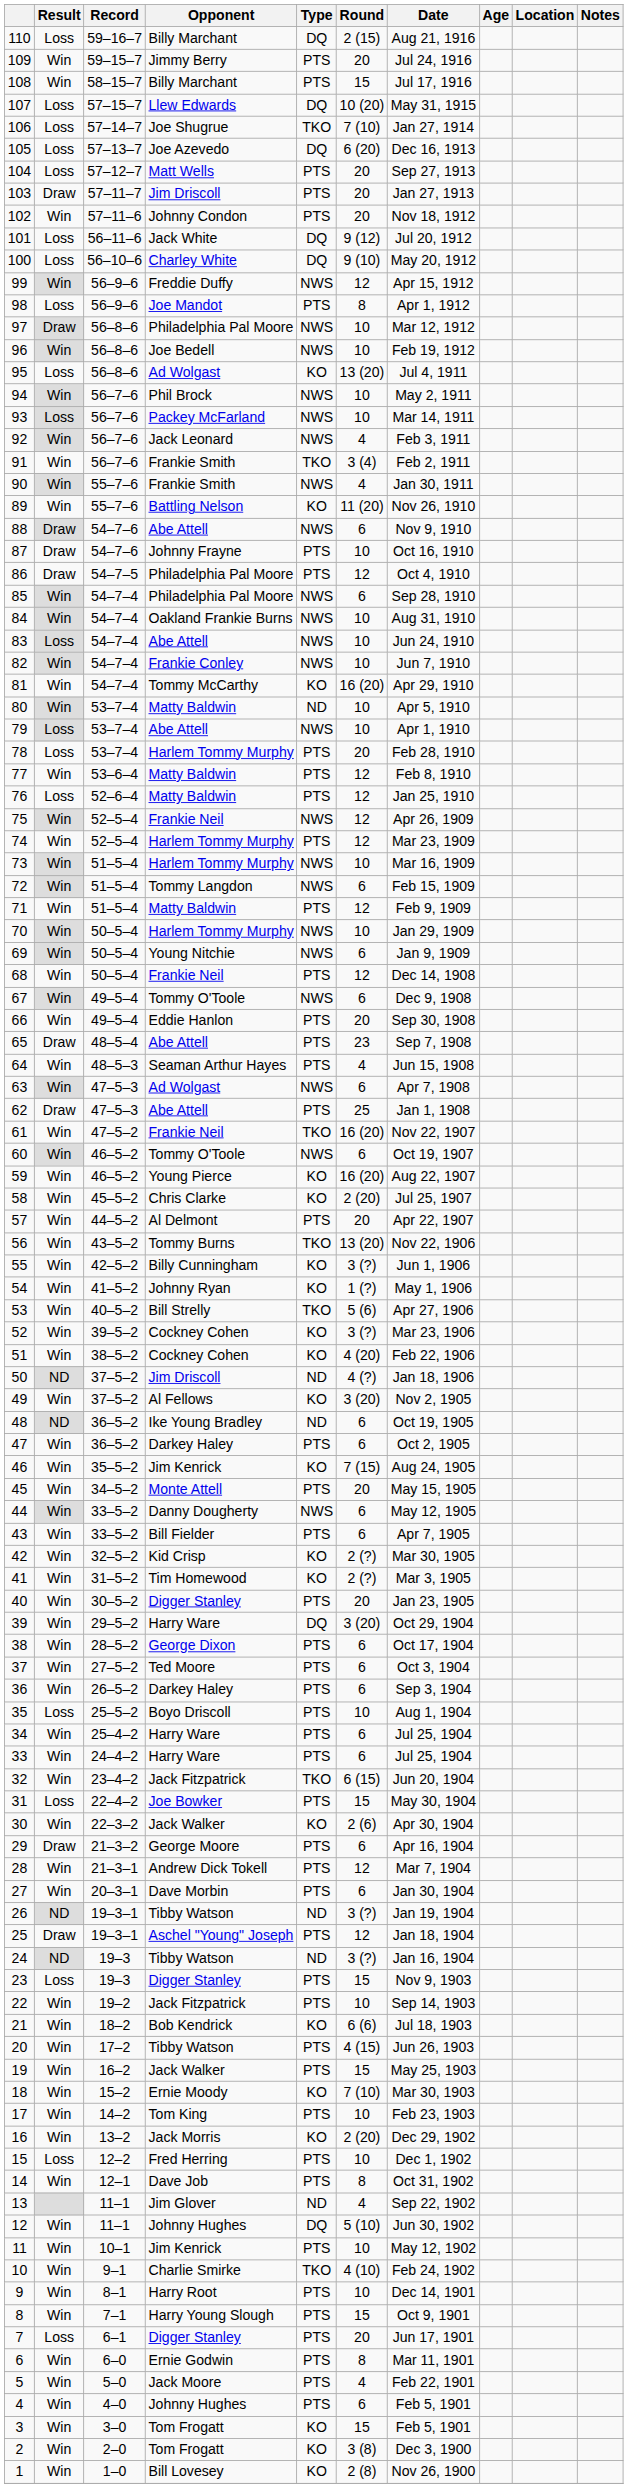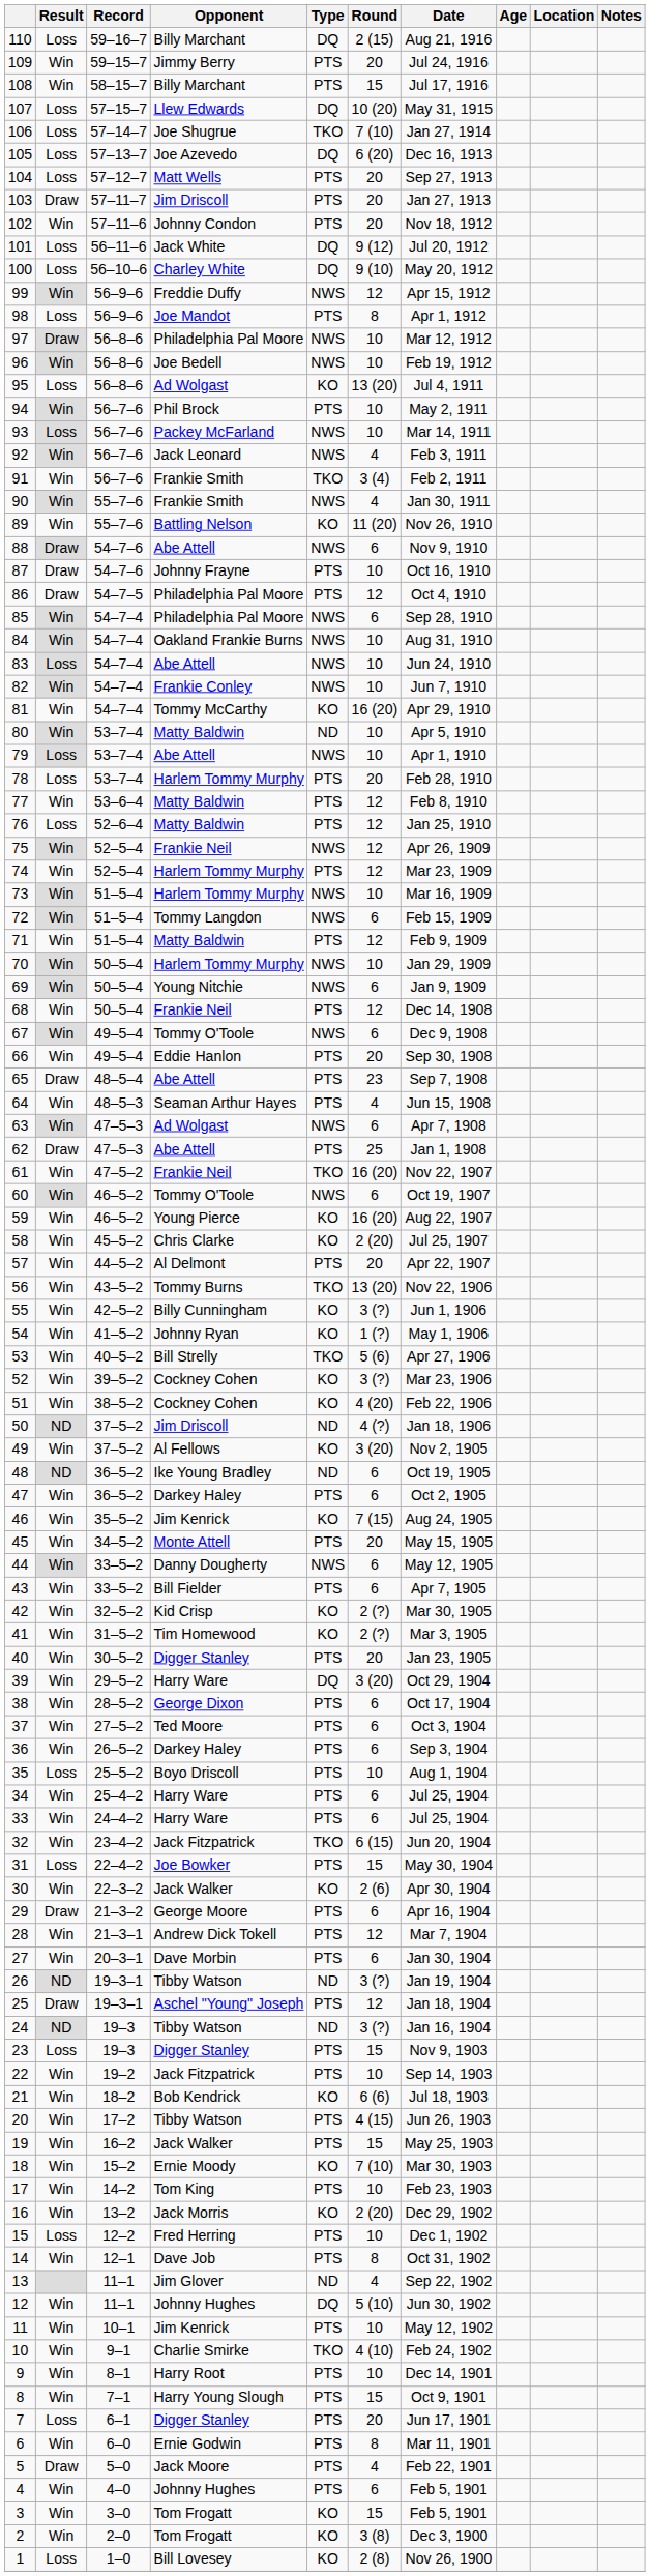94 | Type: NWS -> PTS
5 | Result: Win -> Draw
1 | Result: Win -> Loss
